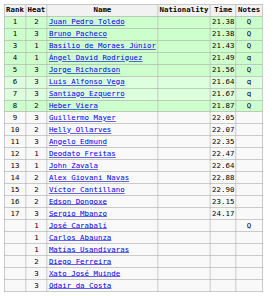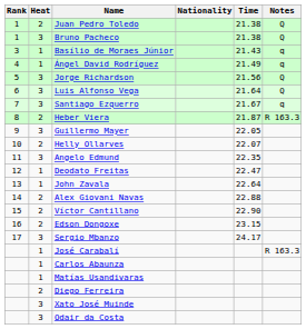Basílio de Moraes Júnior | Notes: Q -> q
Luis Alfonso Vega | Notes: q -> Q
Heber Viera | Notes: Q -> R 163.3
José Carabalí | Notes: Q -> R 163.3
